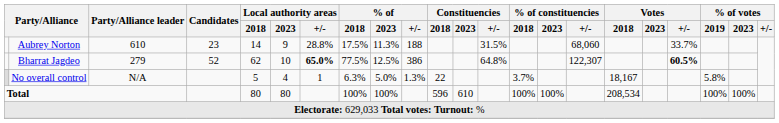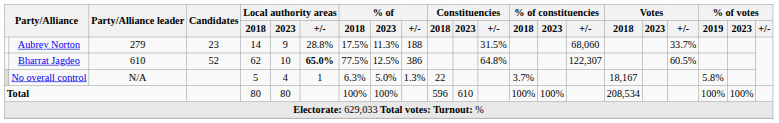Aubrey Norton | Party/Alliance leader: 610 -> 279
Bharrat Jagdeo | Party/Alliance leader: 279 -> 610
Bharrat Jagdeo | Votes / +/-: bold -> normal
